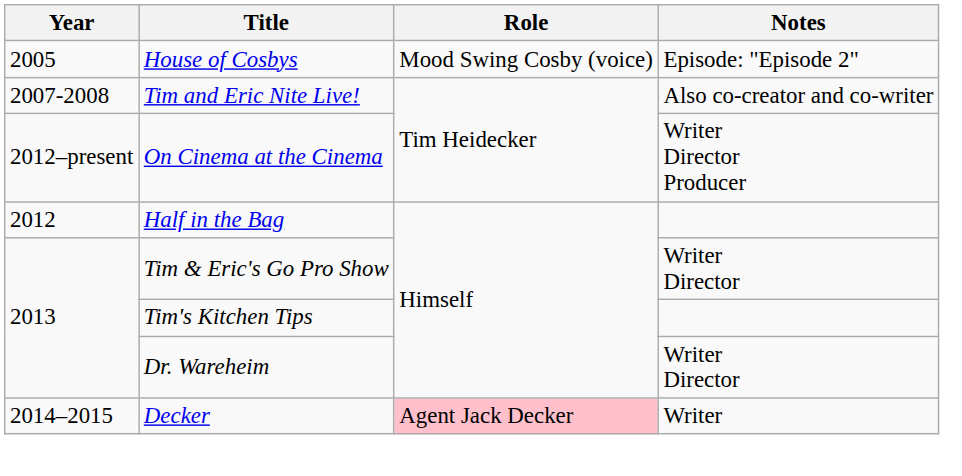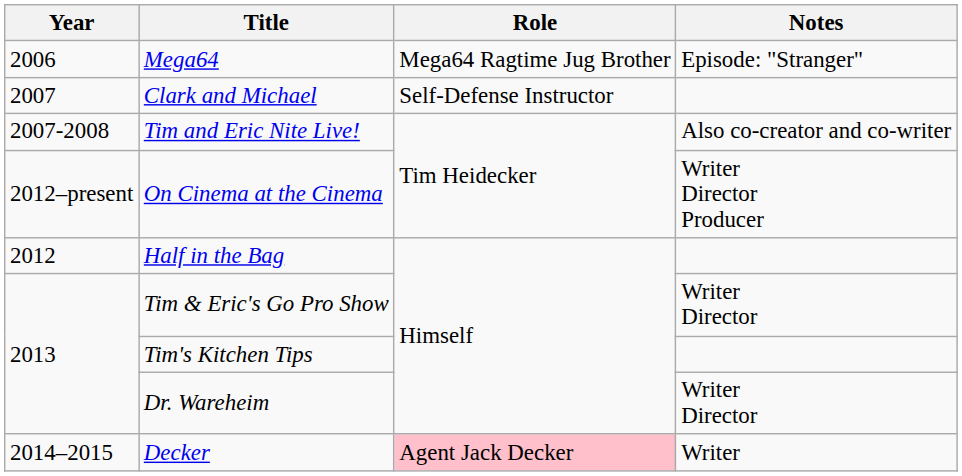- row: 2005 | House of Cosbys | Mood Swing Cosby (voice) | Episode: "Episode 2"
+ row: 2006 | Mega64 | Mega64 Ragtime Jug Brother | Episode: "Stranger"
+ row: 2007 | Clark and Michael | Self-Defense Instructor
